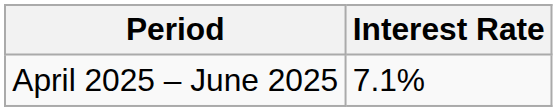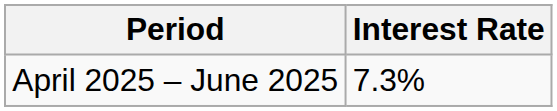April 2025 – June 2025 | Interest Rate: 7.1% -> 7.3%
